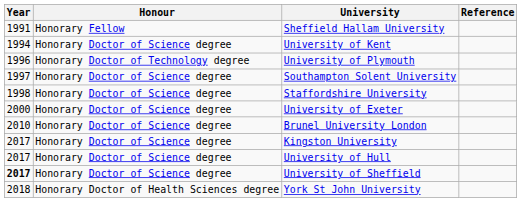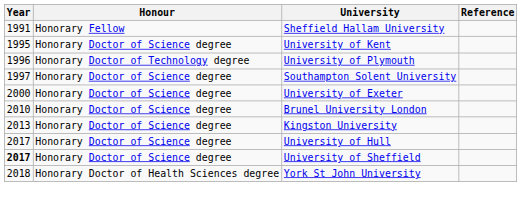University of Kent | Year: 1994 -> 1995
- row: 1998 | Honorary Doctor of Science degree | Staffordshire University
Kingston University | Year: 2017 -> 2013
